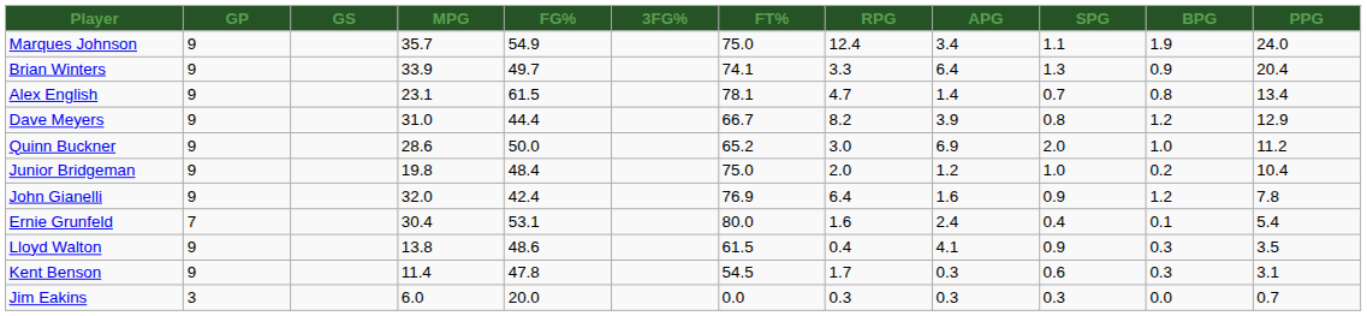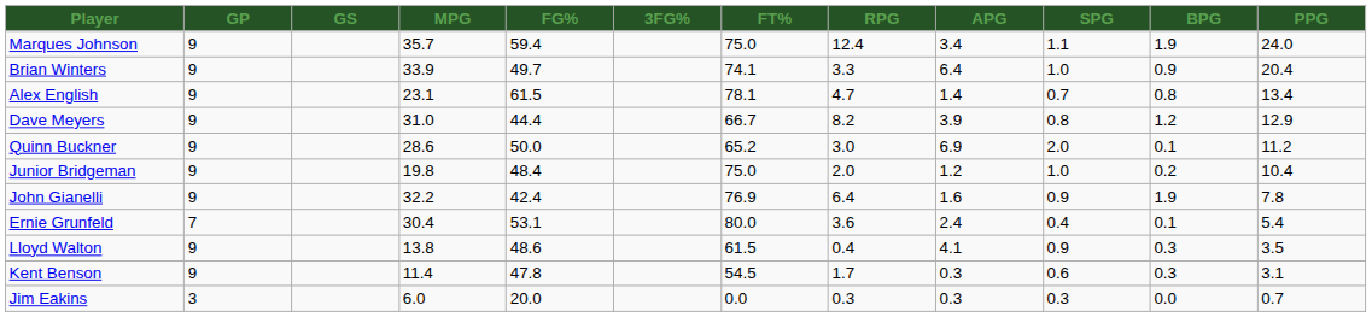Marques Johnson | FG%: 54.9 -> 59.4
Brian Winters | SPG: 1.3 -> 1.0
Quinn Buckner | BPG: 1.0 -> 0.1
John Gianelli | MPG: 32.0 -> 32.2
John Gianelli | BPG: 1.2 -> 1.9
Ernie Grunfeld | RPG: 1.6 -> 3.6
